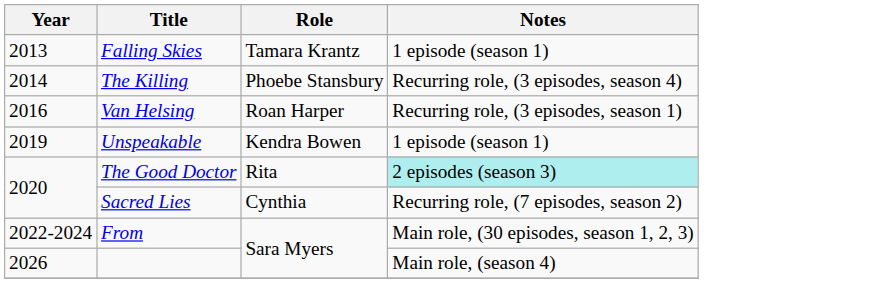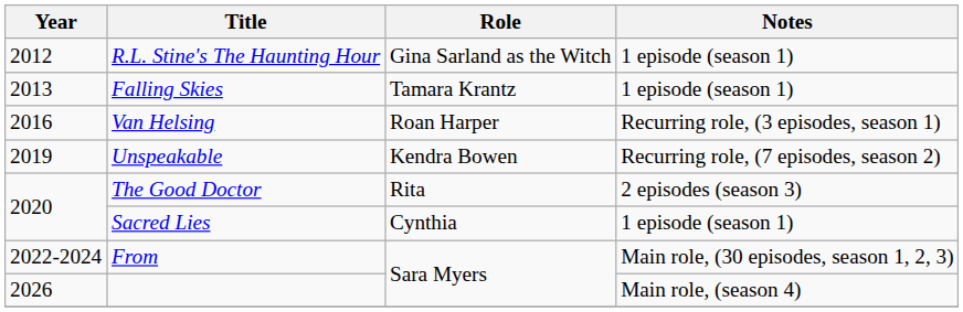+ row: 2012 | R.L. Stine's The Haunting Hour | Gina Sarland as the Witch | 1 episode (season 1)
- row: 2014 | The Killing | Phoebe Stansbury | Recurring role, (3 episodes, season 4)
Unspeakable | Notes: 1 episode (season 1) -> Recurring role, (7 episodes, season 2)
The Good Doctor | Notes: paleturquoise background -> no background
Sacred Lies | Notes: Recurring role, (7 episodes, season 2) -> 1 episode (season 1)
